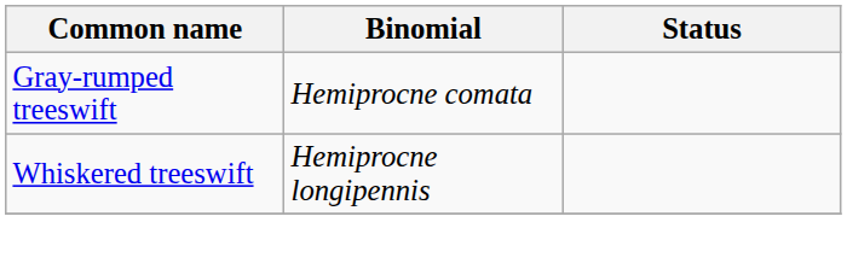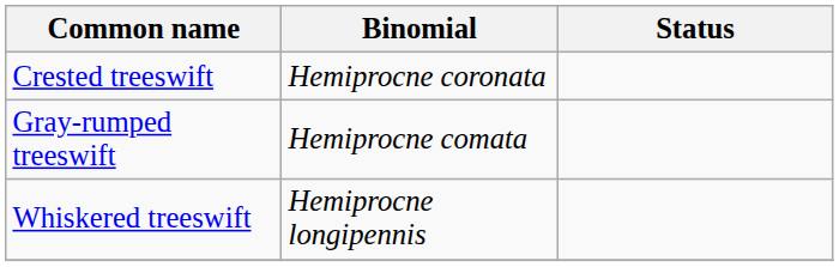+ row: Crested treeswift | Hemiprocne coronata
